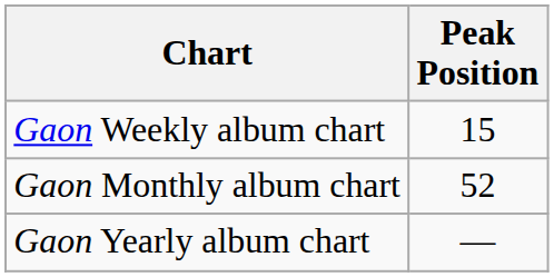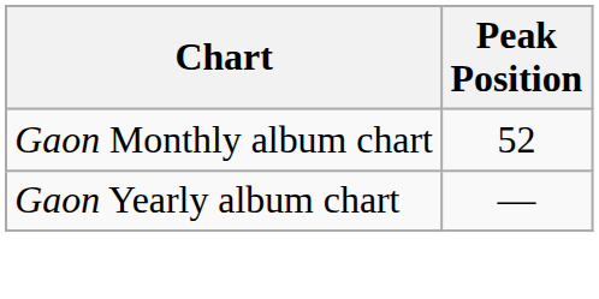- row: Gaon Weekly album chart | 15
